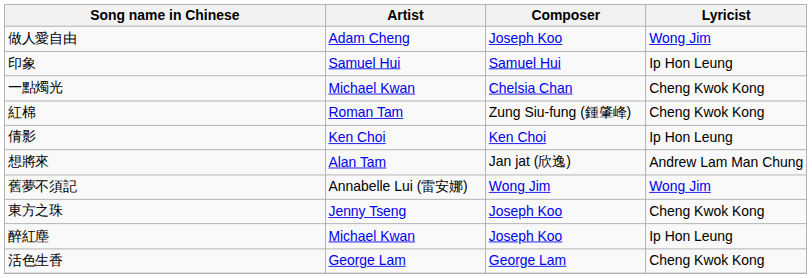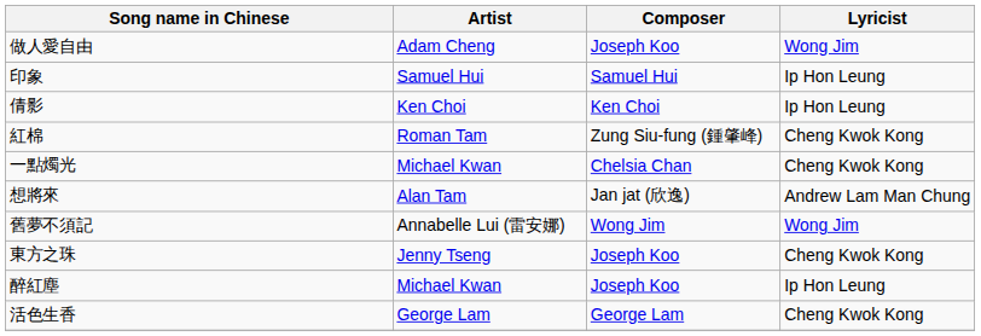rows swapped: 倩影 <-> 一點燭光
